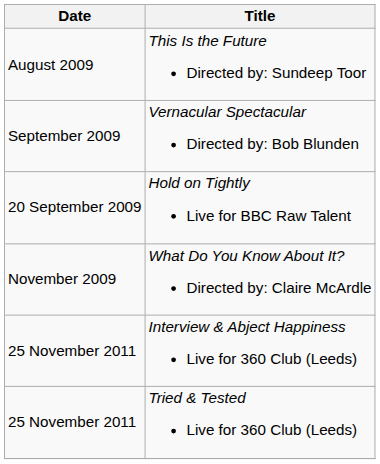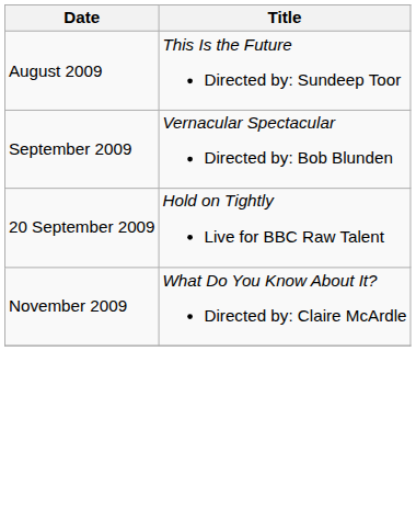- row: 25 November 2011 | Interview & Abject Happiness Live for 360 Club (Leeds)
- row: 25 November 2011 | Tried & Tested Live for 360 Club (Leeds)
